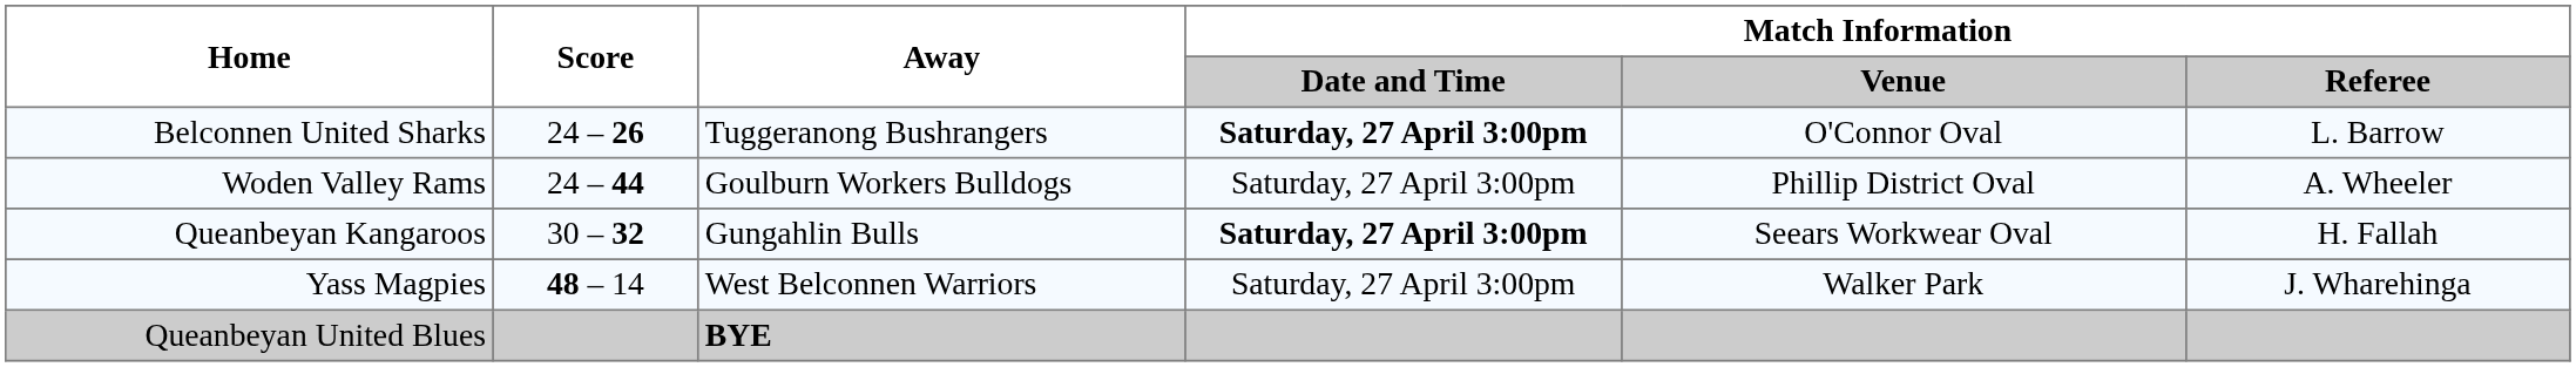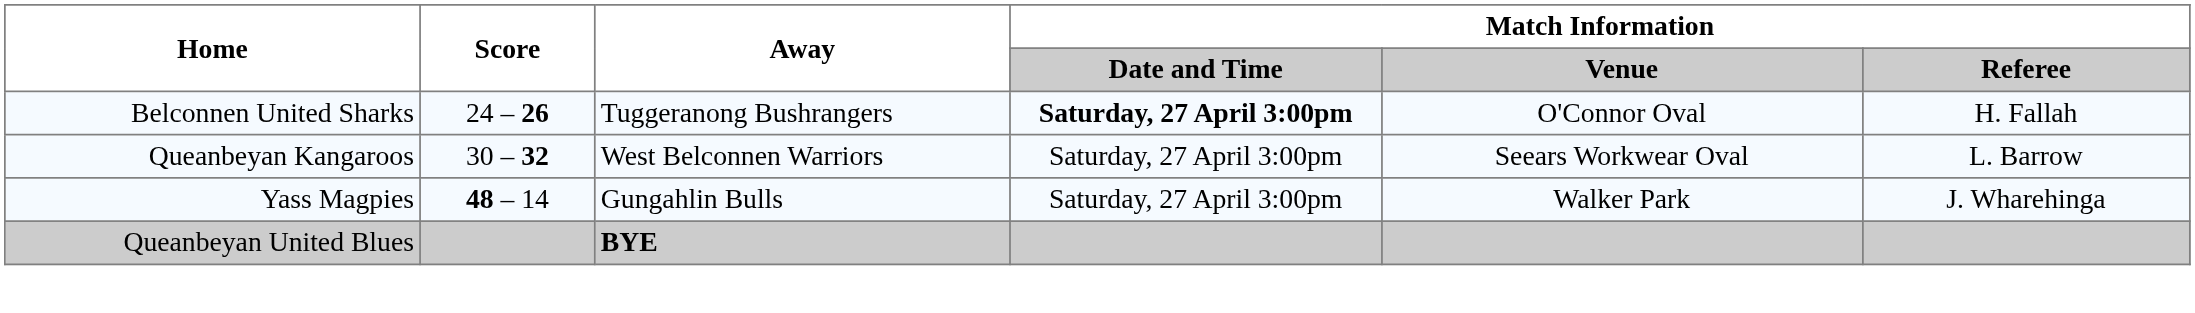Belconnen United Sharks | Match Information / Referee: L. Barrow -> H. Fallah
- row: Woden Valley Rams | 24 – 44 | Goulburn Workers Bulldogs | Saturday, 27 April 3:00pm | Phillip District Oval | A. Wheeler
Queanbeyan Kangaroos | Away: Gungahlin Bulls -> West Belconnen Warriors
Queanbeyan Kangaroos | Match Information / Date and Time: bold -> normal
Queanbeyan Kangaroos | Match Information / Referee: H. Fallah -> L. Barrow
Yass Magpies | Away: West Belconnen Warriors -> Gungahlin Bulls
